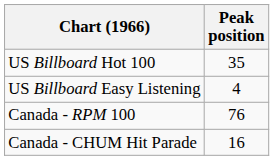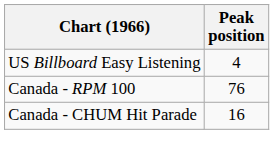- row: US Billboard Hot 100 | 35
